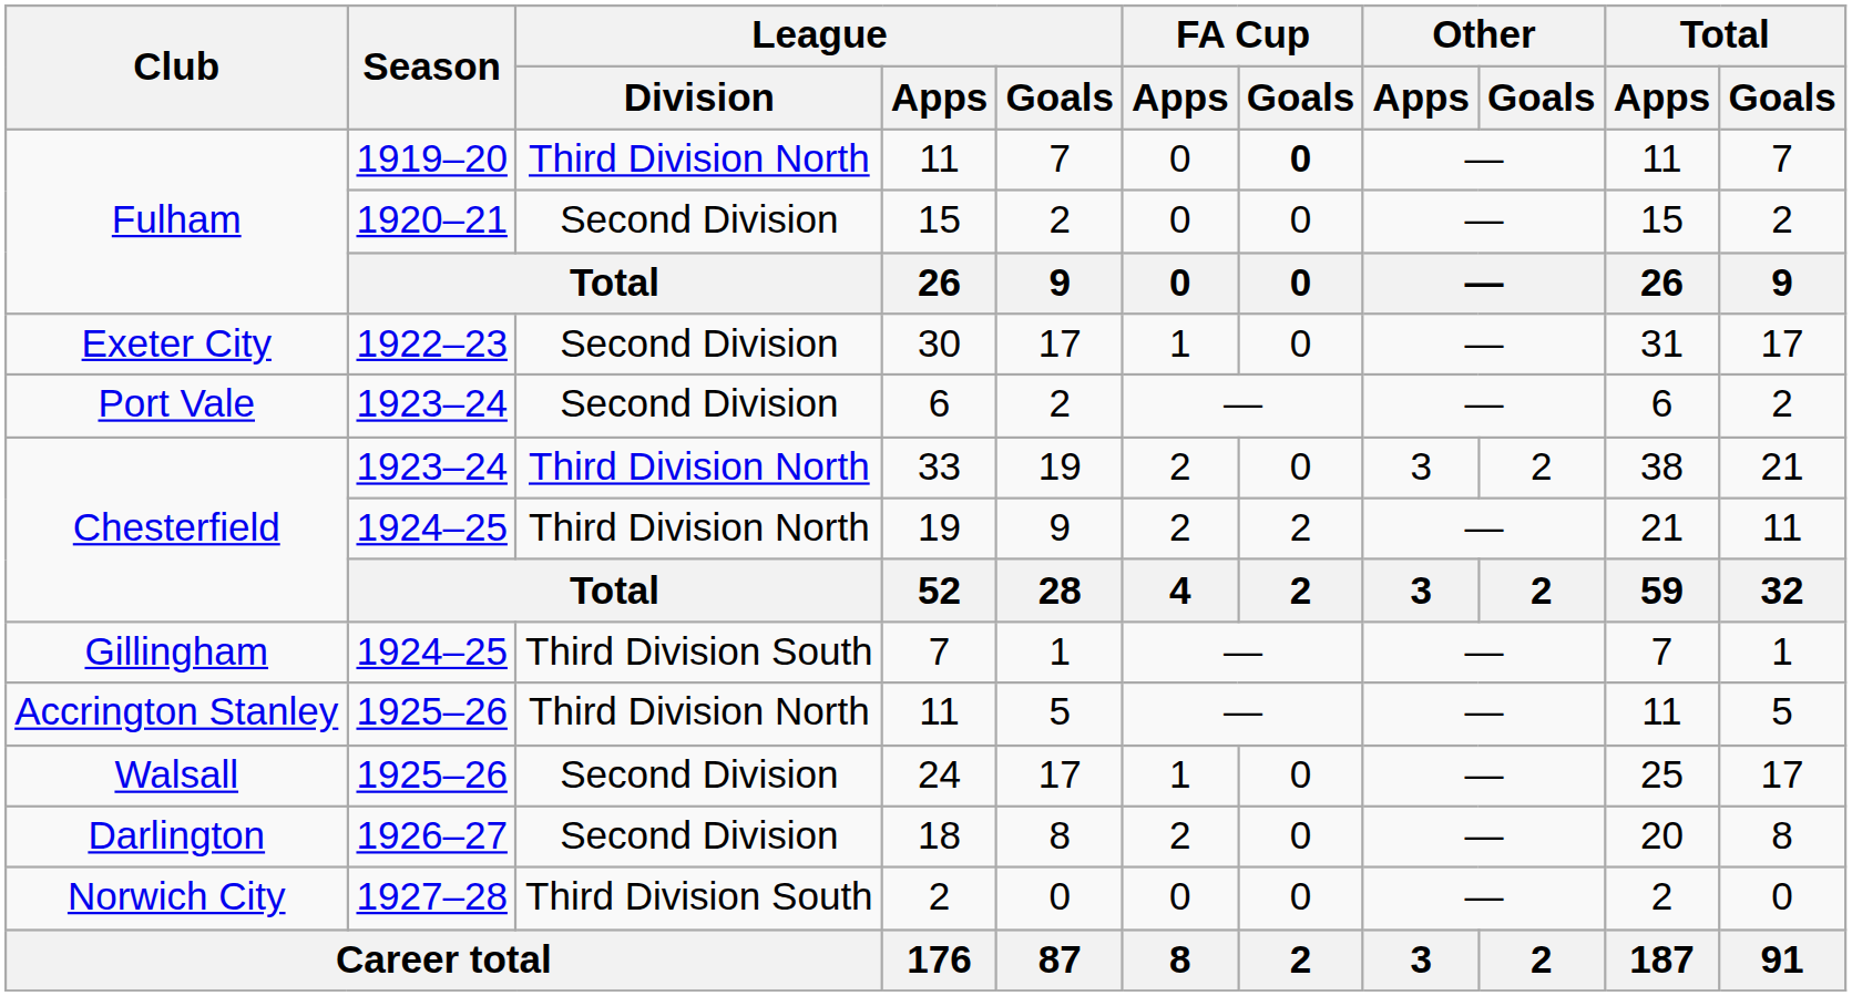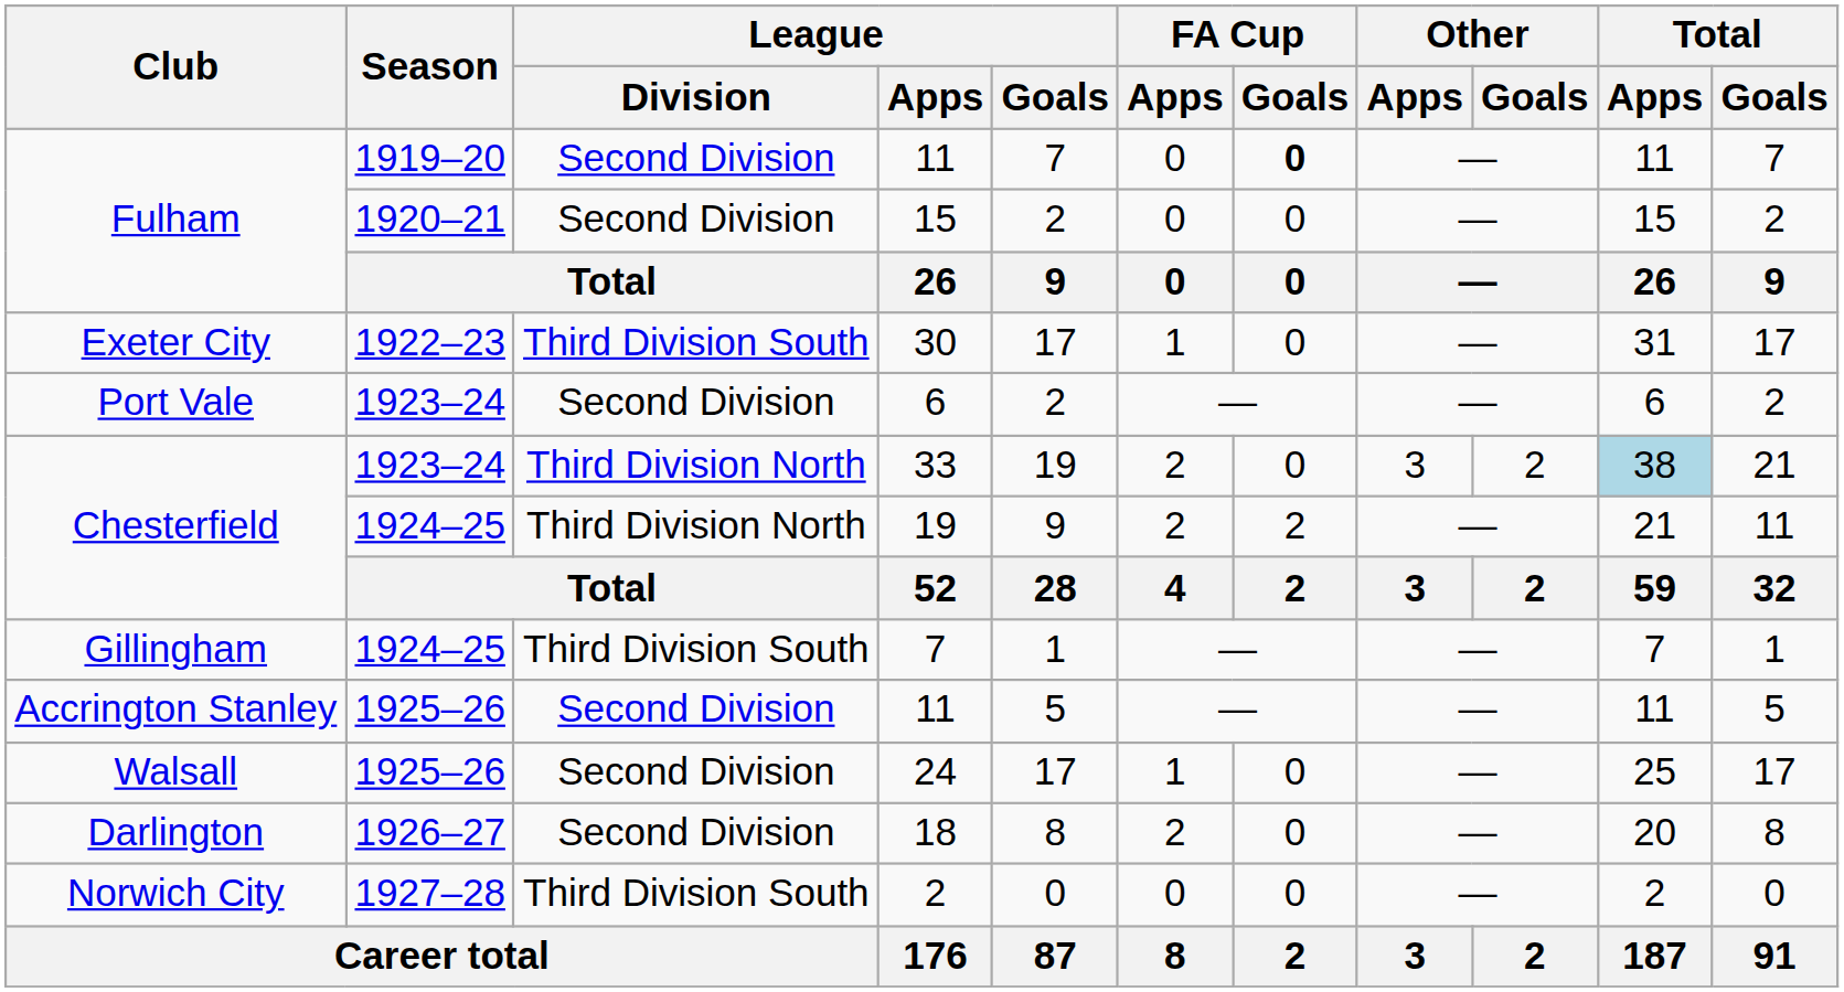Fulham / 11 | League / Division: Third Division North -> Second Division
30 | League / Division: Second Division -> Third Division South
33 | Total / Apps: no background -> lightblue background
Accrington Stanley / 11 | League / Division: Third Division North -> Second Division
